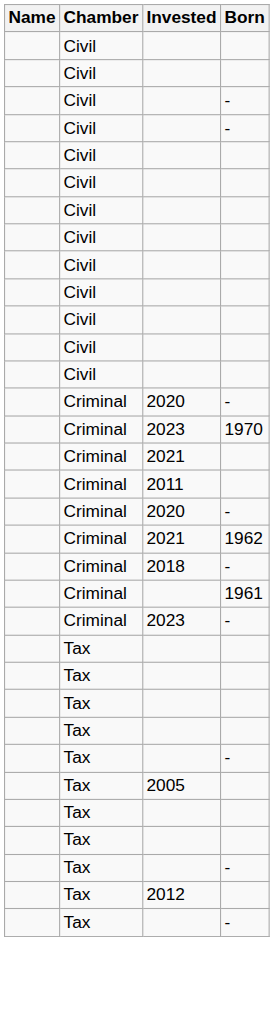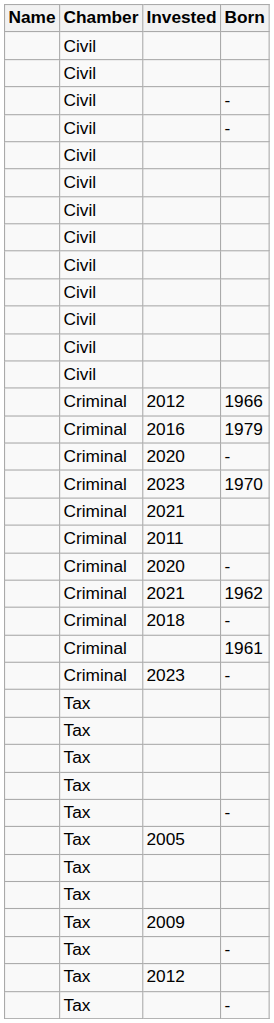+ row: Criminal | 2012 | 1966
+ row: Criminal | 2016 | 1979
+ row: Tax | 2009
